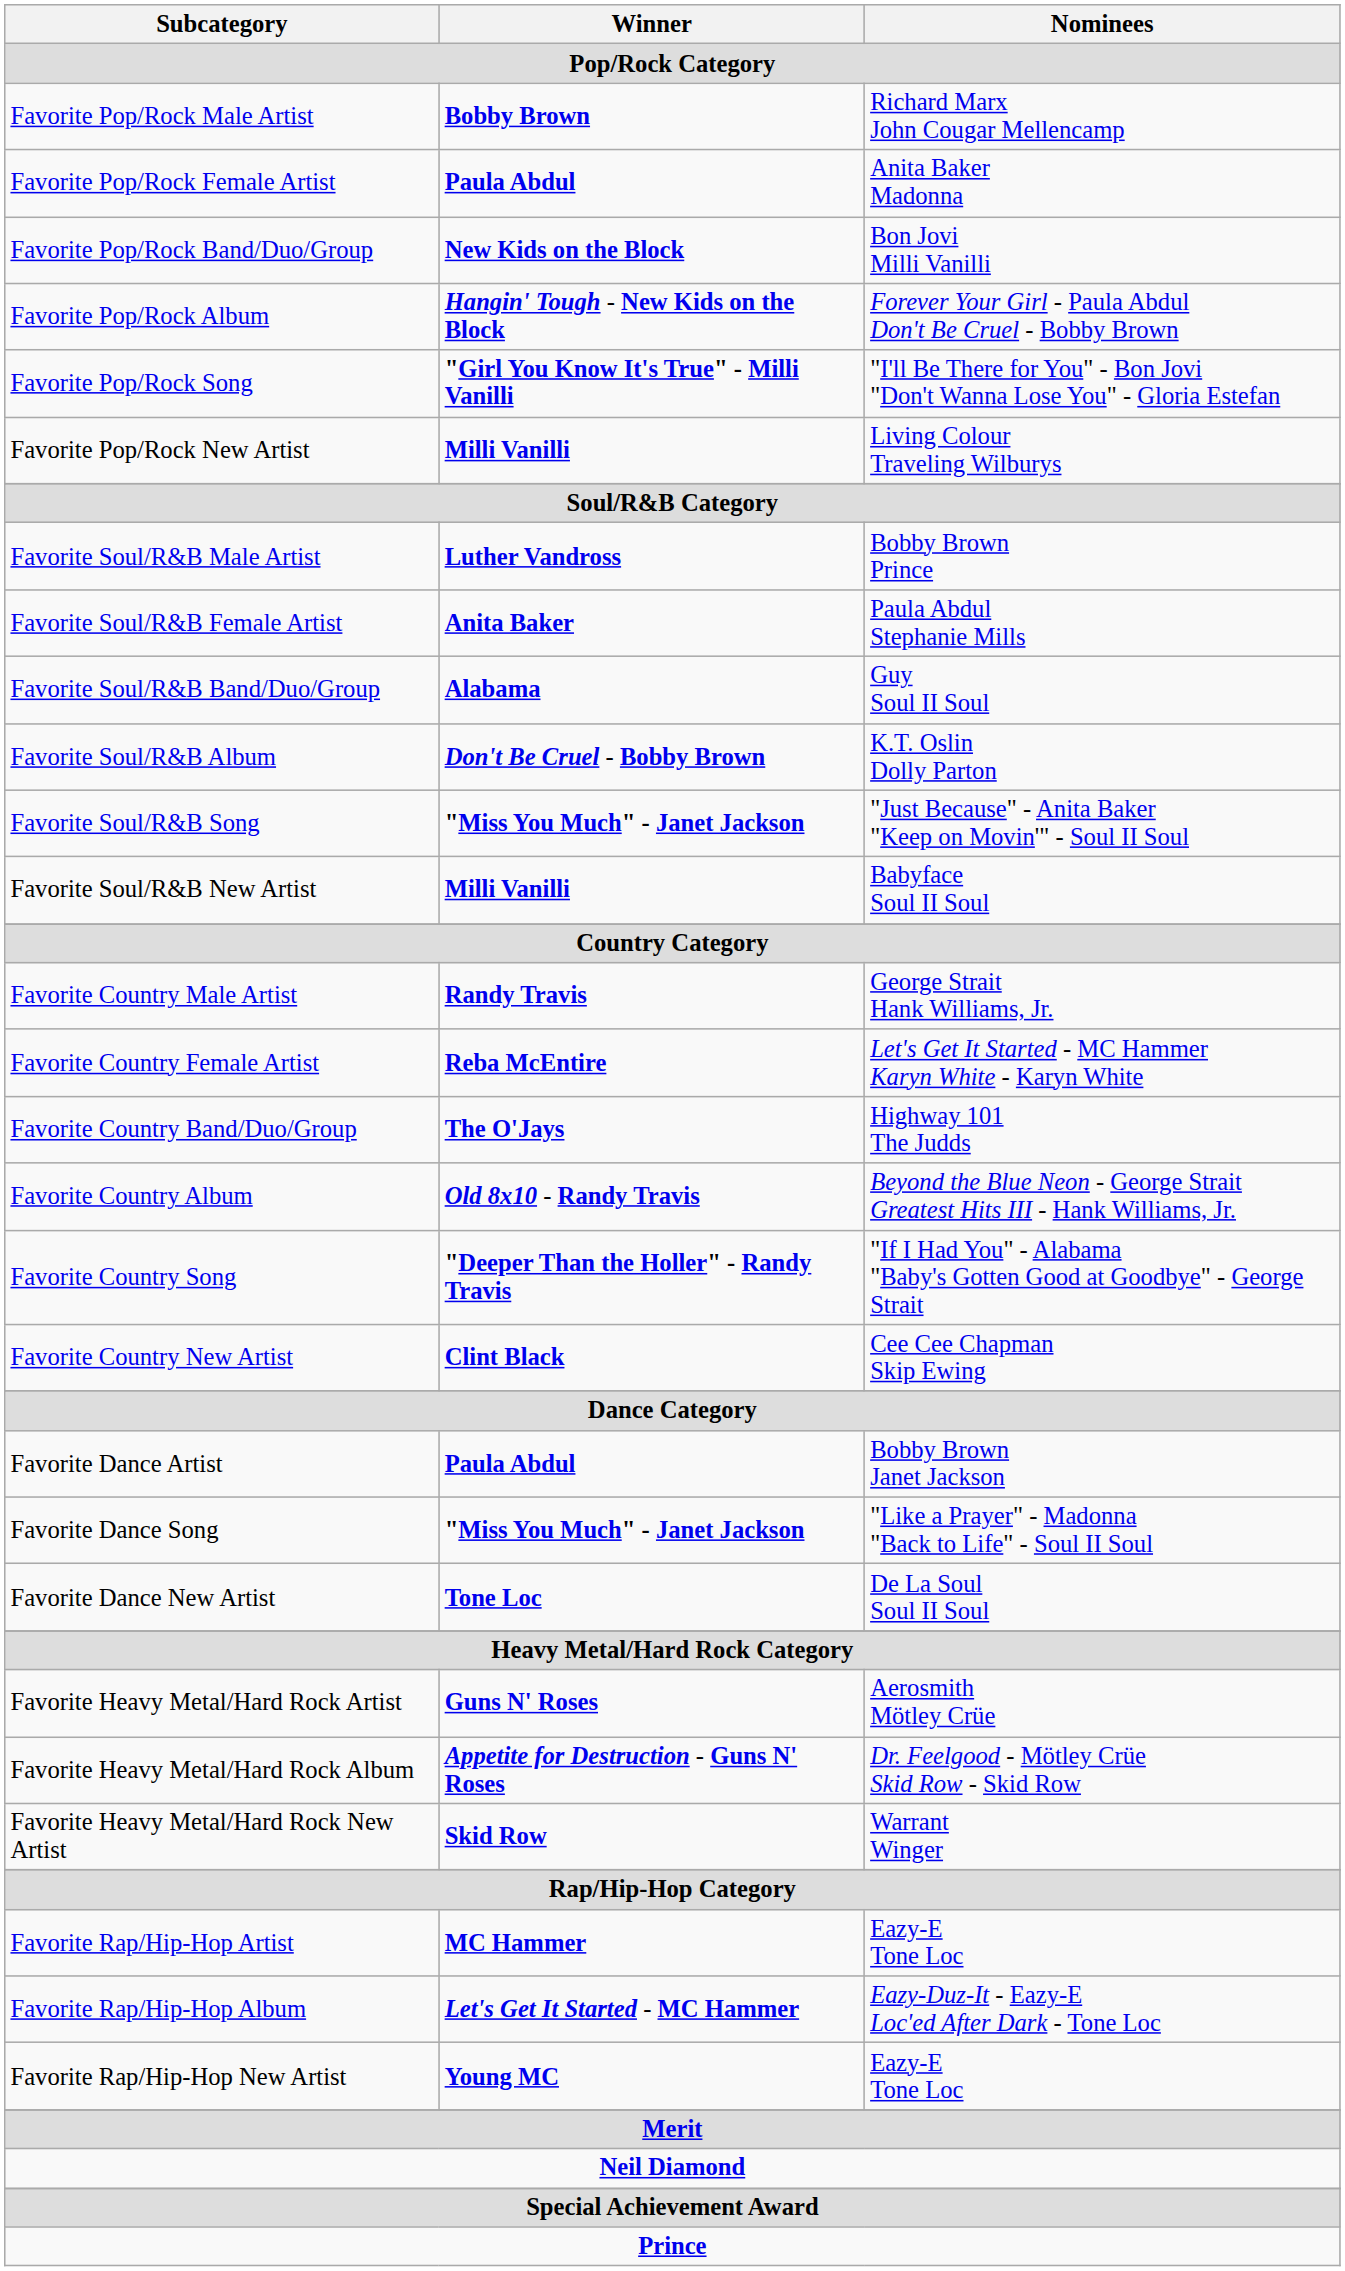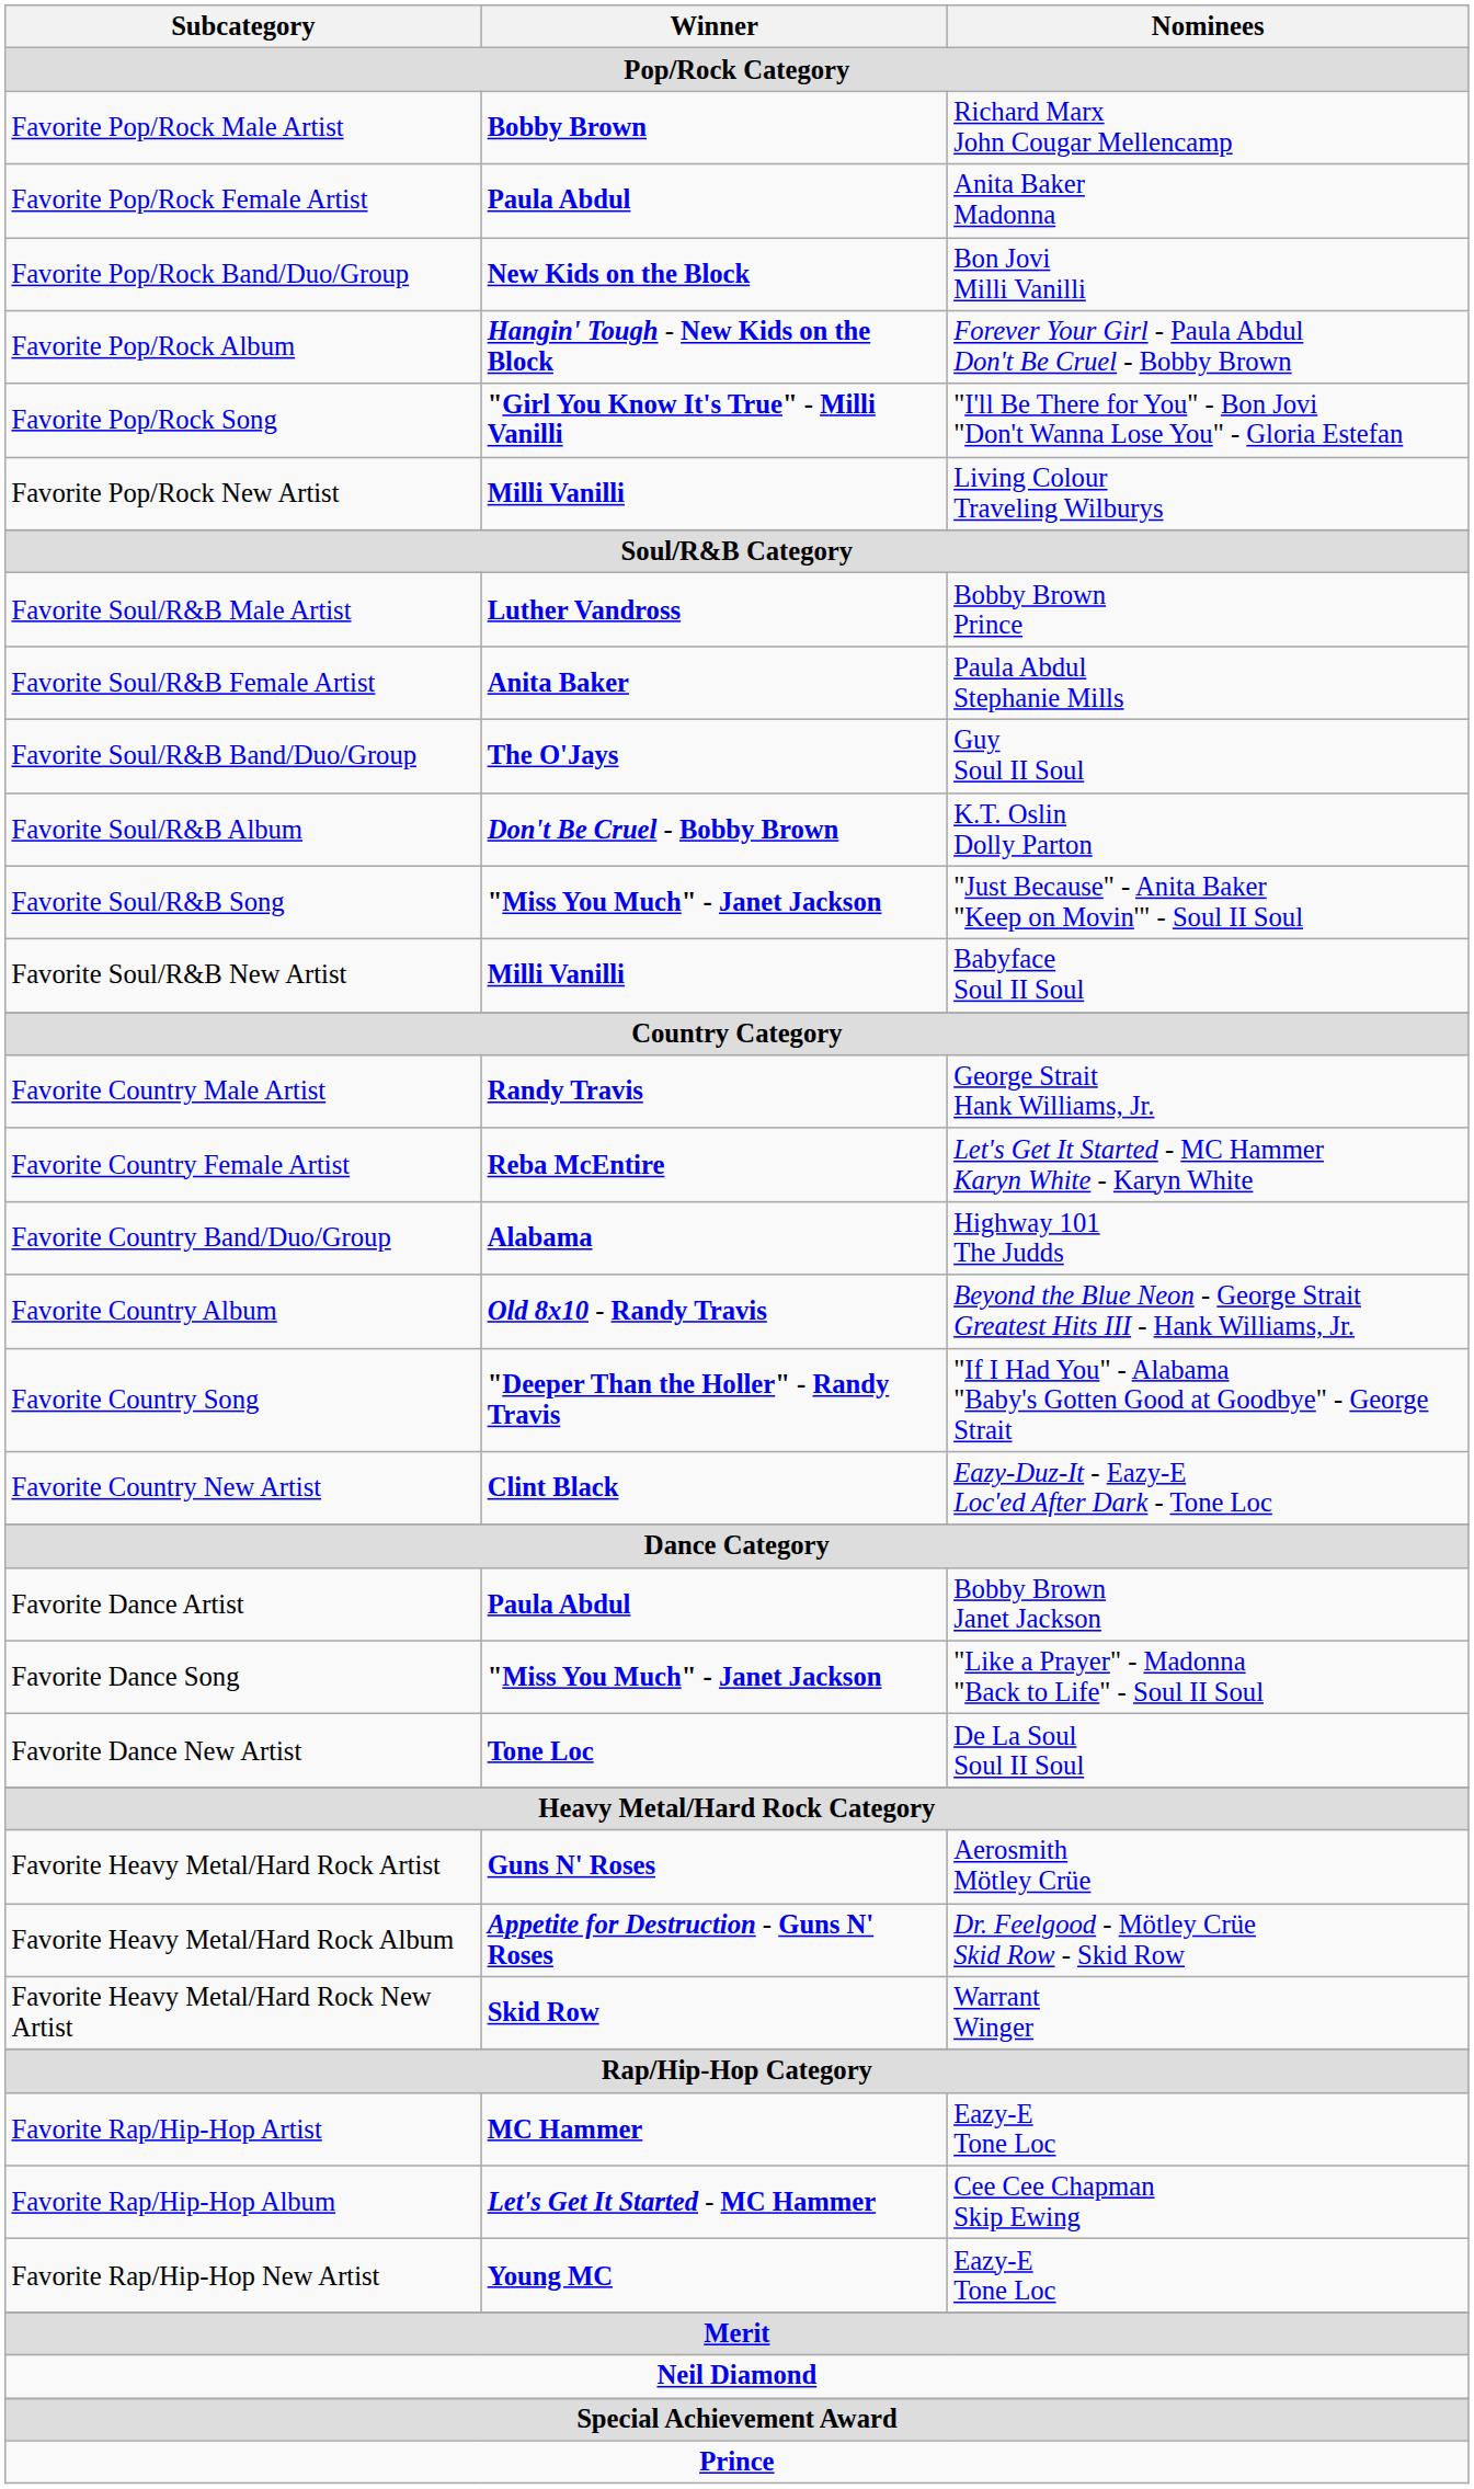Favorite Soul/R&B Band/Duo/Group | Winner: Alabama -> The O'Jays
Favorite Country Band/Duo/Group | Winner: The O'Jays -> Alabama
Favorite Country New Artist | Nominees: Cee Cee Chapman Skip Ewing -> Eazy-Duz-It - Eazy-E Loc'ed After Dark - Tone Loc
Favorite Rap/Hip-Hop Album | Nominees: Eazy-Duz-It - Eazy-E Loc'ed After Dark - Tone Loc -> Cee Cee Chapman Skip Ewing
